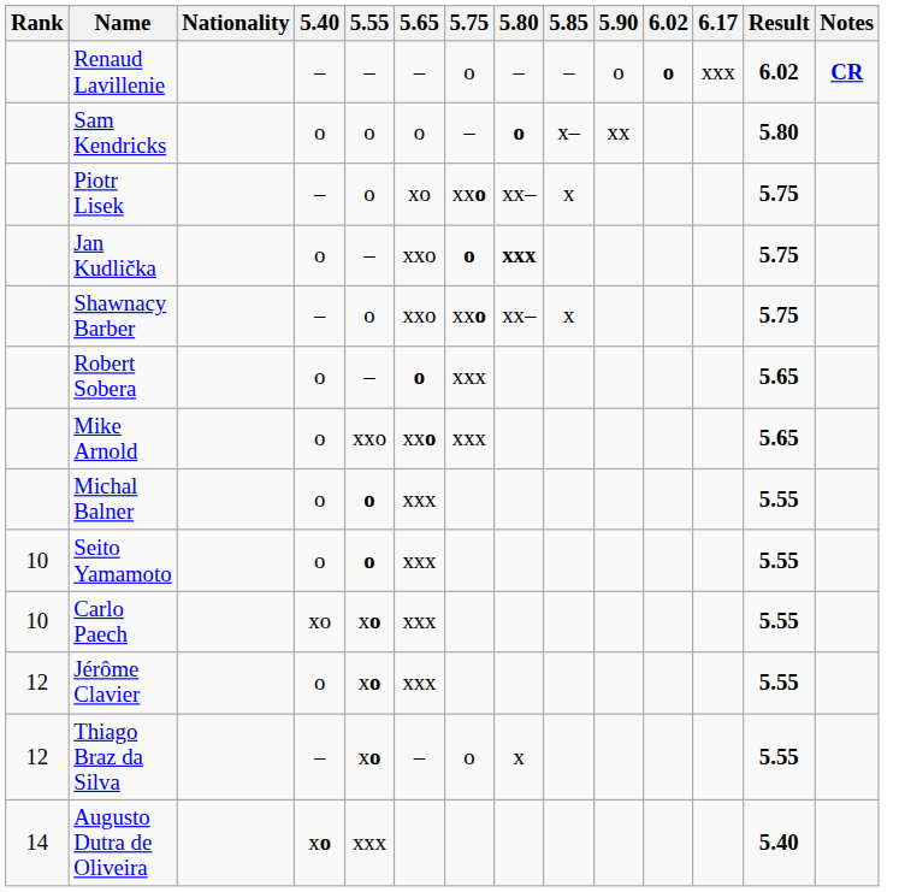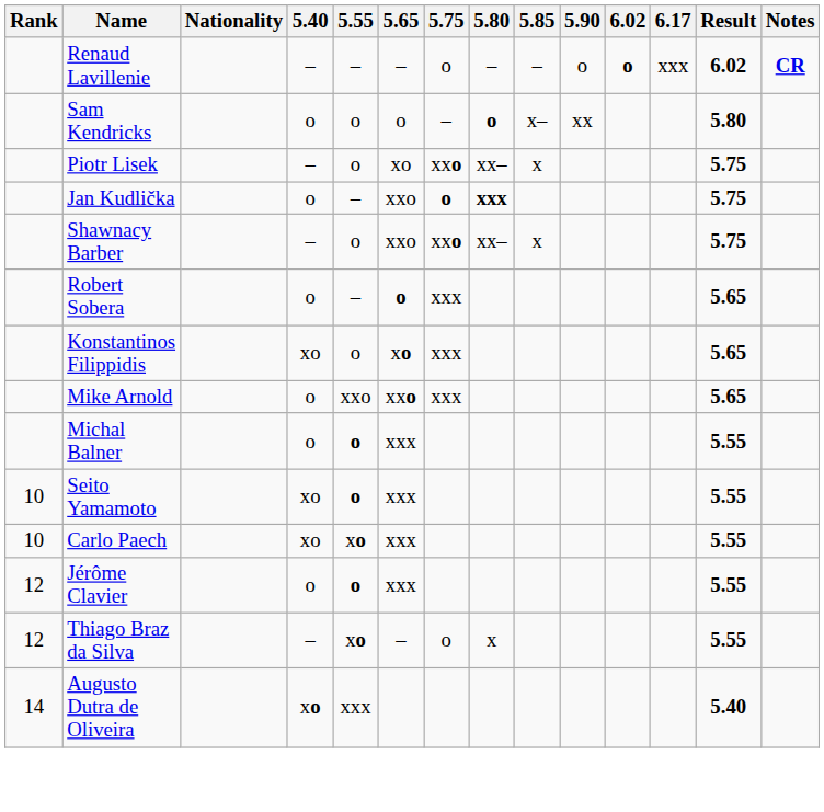+ row: Konstantinos Filippidis | xo | o | xo | xxx | 5.65
Seito Yamamoto | 5.40: o -> xo
Jérôme Clavier | 5.55: xo -> o
